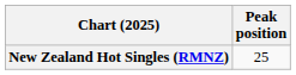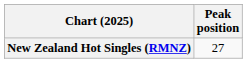New Zealand Hot Singles (RMNZ) | Peak position: 25 -> 27
